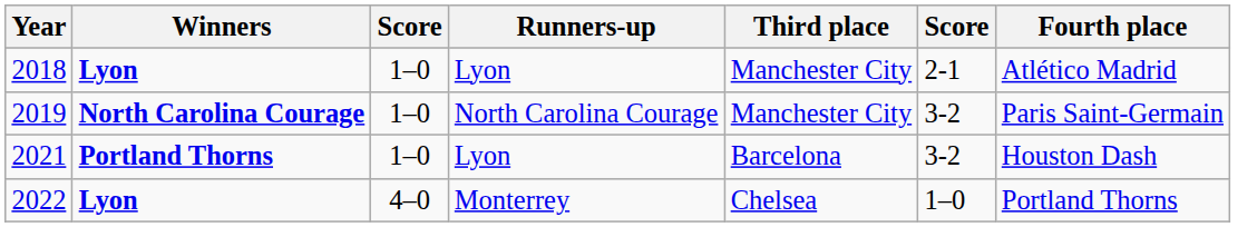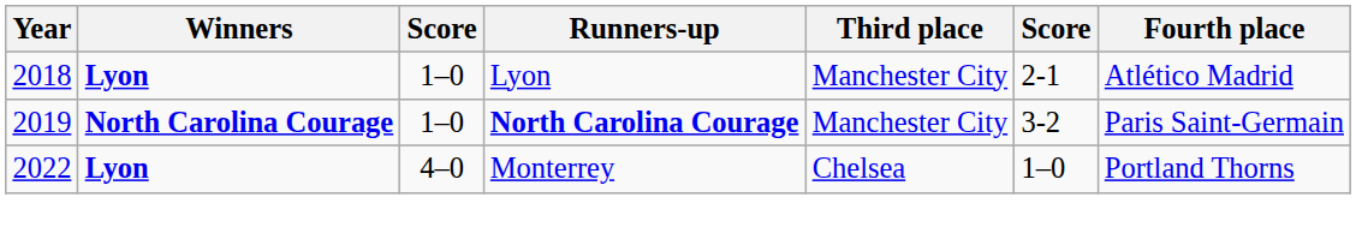2019 | Runners-up: normal -> bold
- row: 2021 | Portland Thorns | 1–0 | Lyon | Barcelona | 3-2 | Houston Dash
